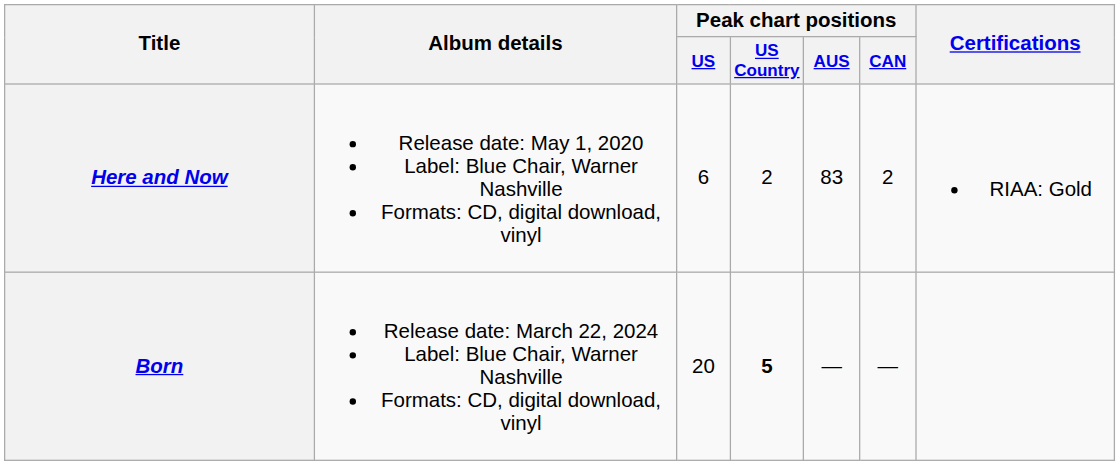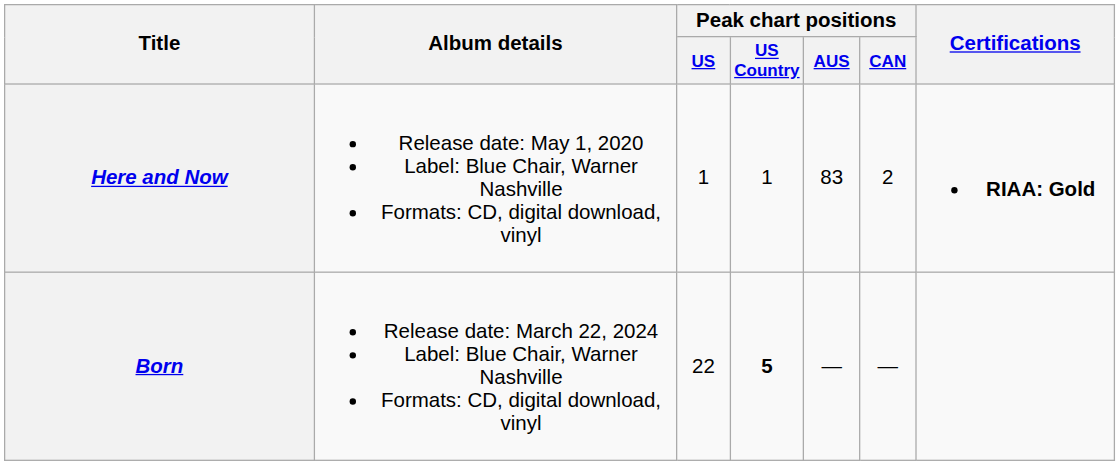Here and Now | Peak chart positions / US: 6 -> 1
Here and Now | Peak chart positions / US Country: 2 -> 1
Here and Now | Certifications: normal -> bold
Born | Peak chart positions / US: 20 -> 22
